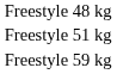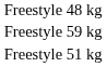rows swapped: Freestyle 51 kg <-> Freestyle 59 kg
